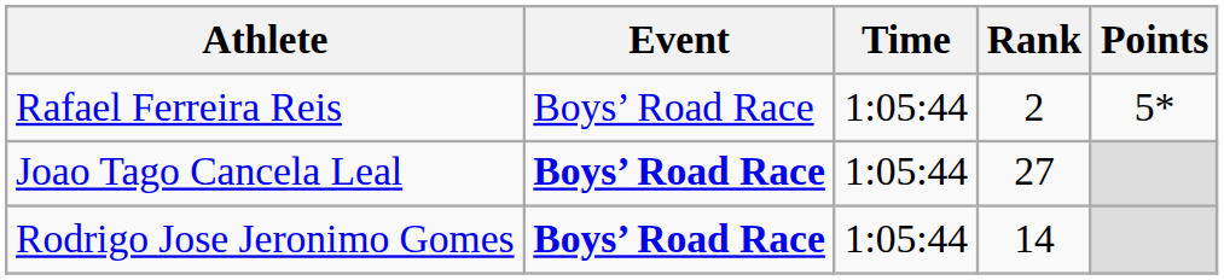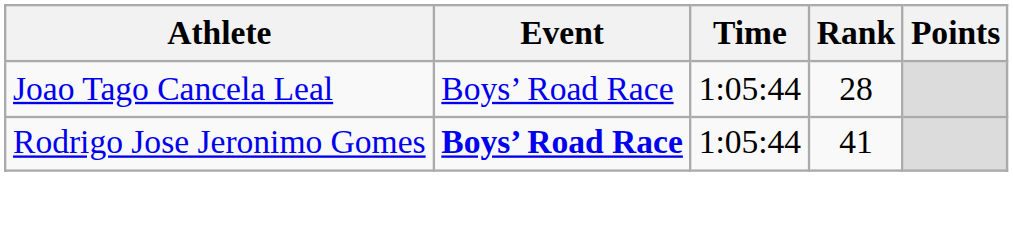- row: Rafael Ferreira Reis | Boys’ Road Race | 1:05:44 | 2 | 5*
Joao Tago Cancela Leal | Event: bold -> normal
Joao Tago Cancela Leal | Rank: 27 -> 28
Rodrigo Jose Jeronimo Gomes | Rank: 14 -> 41
